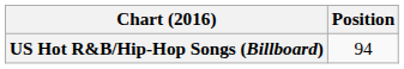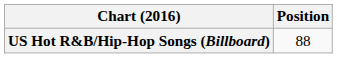US Hot R&B/Hip-Hop Songs (Billboard) | Position: 94 -> 88
